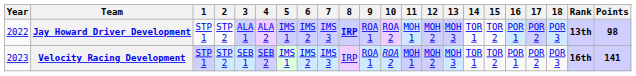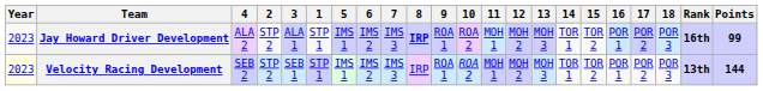columns swapped: 1 <-> 4
Jay Howard Driver Development | Year: 2022 -> 2023
Jay Howard Driver Development | Rank: 13th -> 16th
Jay Howard Driver Development | Points: 98 -> 99
Velocity Racing Development | Year: no background -> lightyellow background
Velocity Racing Development | Rank: 16th -> 13th
Velocity Racing Development | Points: 141 -> 144
